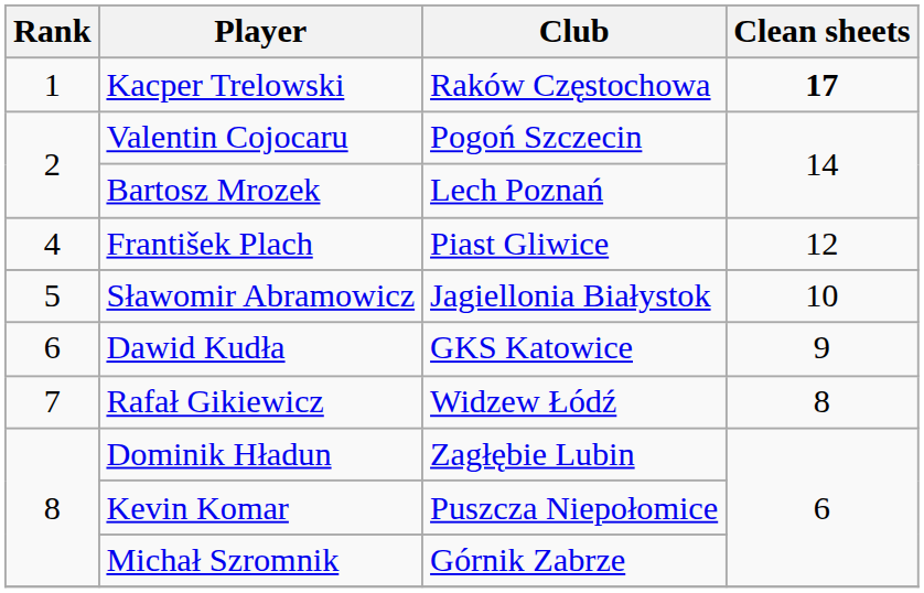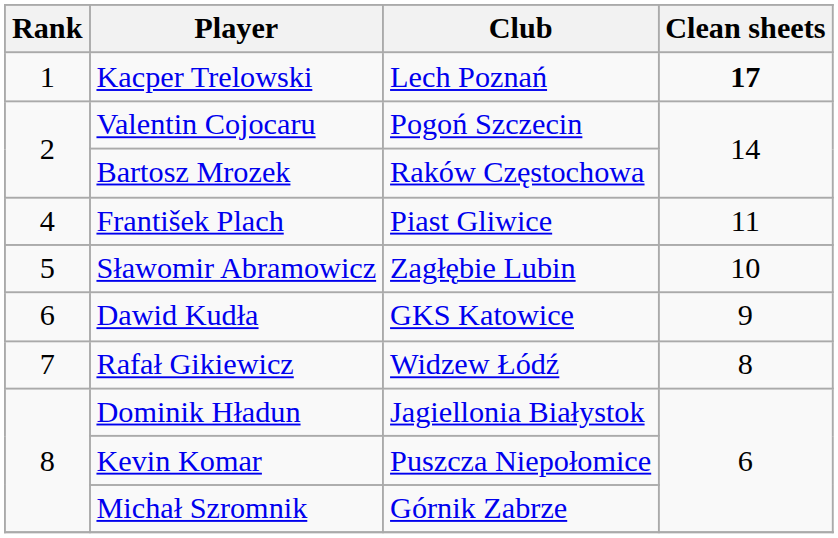Kacper Trelowski | Club: Raków Częstochowa -> Lech Poznań
Bartosz Mrozek | Club: Lech Poznań -> Raków Częstochowa
František Plach | Clean sheets: 12 -> 11
Sławomir Abramowicz | Club: Jagiellonia Białystok -> Zagłębie Lubin
Dominik Hładun | Club: Zagłębie Lubin -> Jagiellonia Białystok
